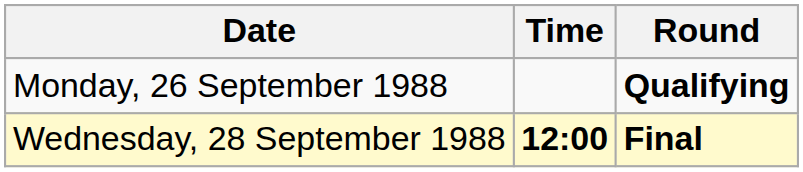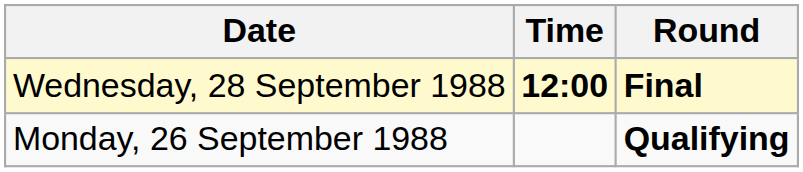rows swapped: Monday, 26 September 1988 <-> Wednesday, 28 September 1988
